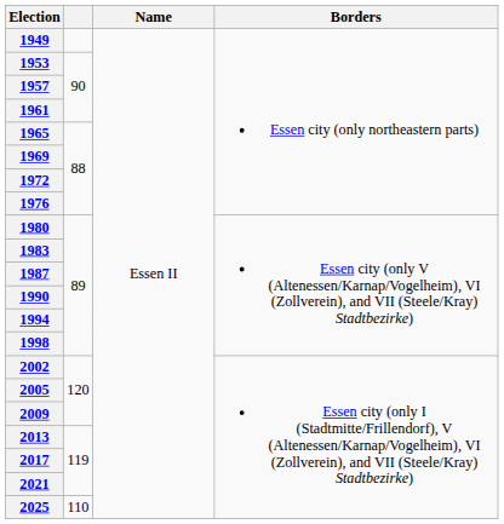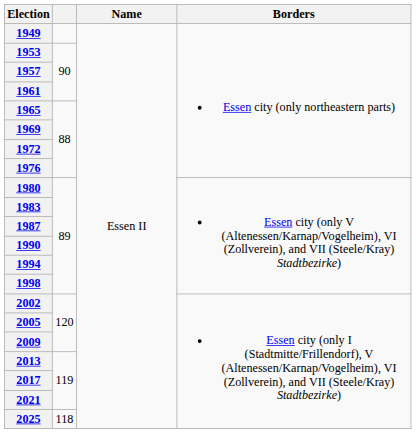2025 | column 2: 110 -> 118
